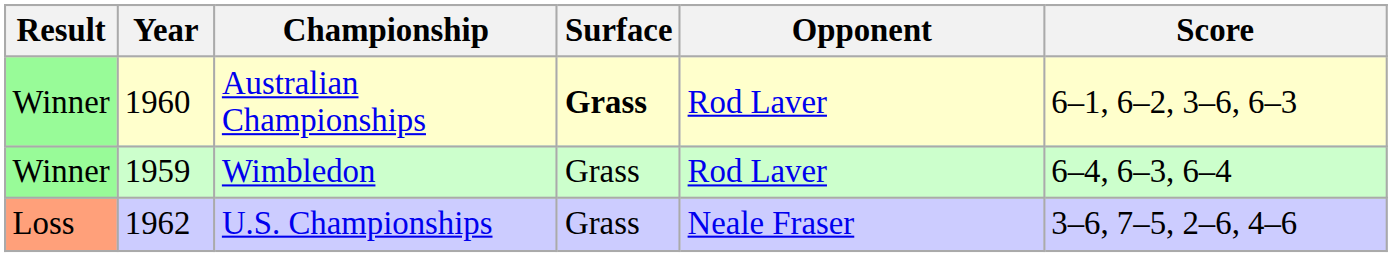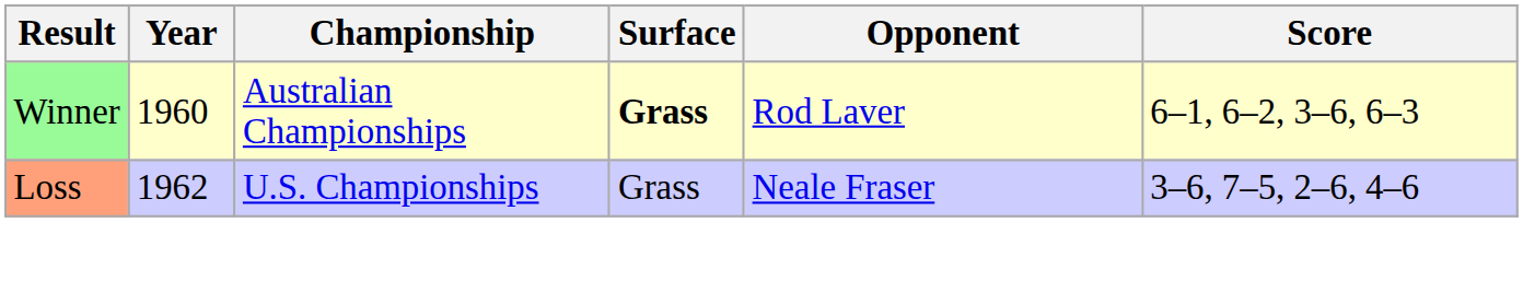- row: Winner | 1959 | Wimbledon | Grass | Rod Laver | 6–4, 6–3, 6–4
